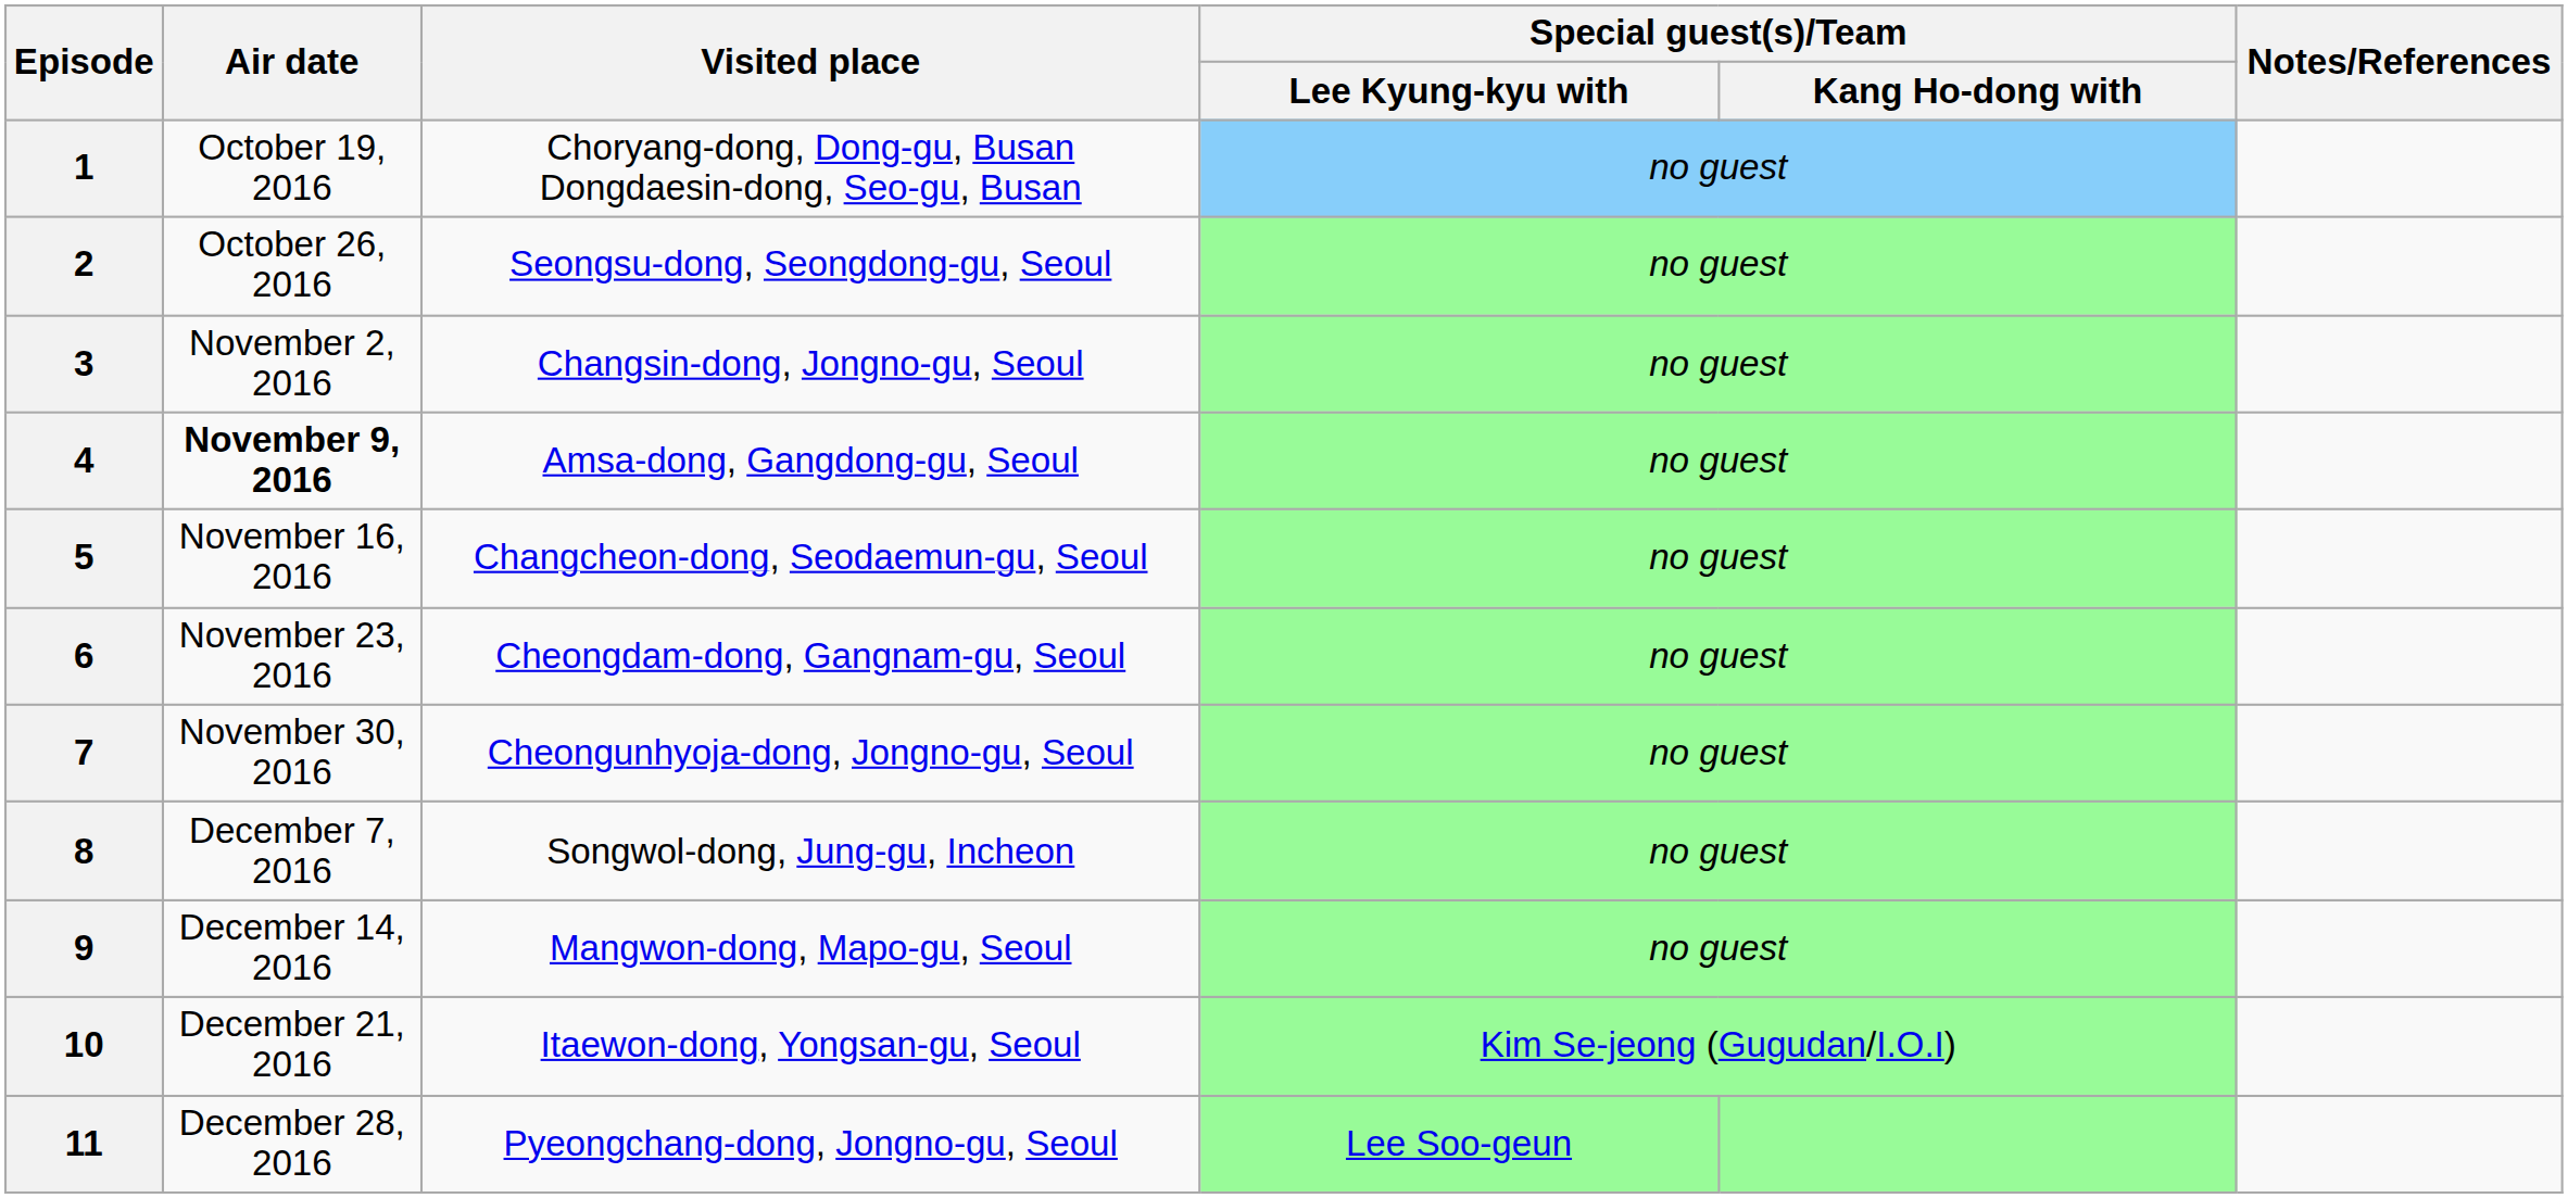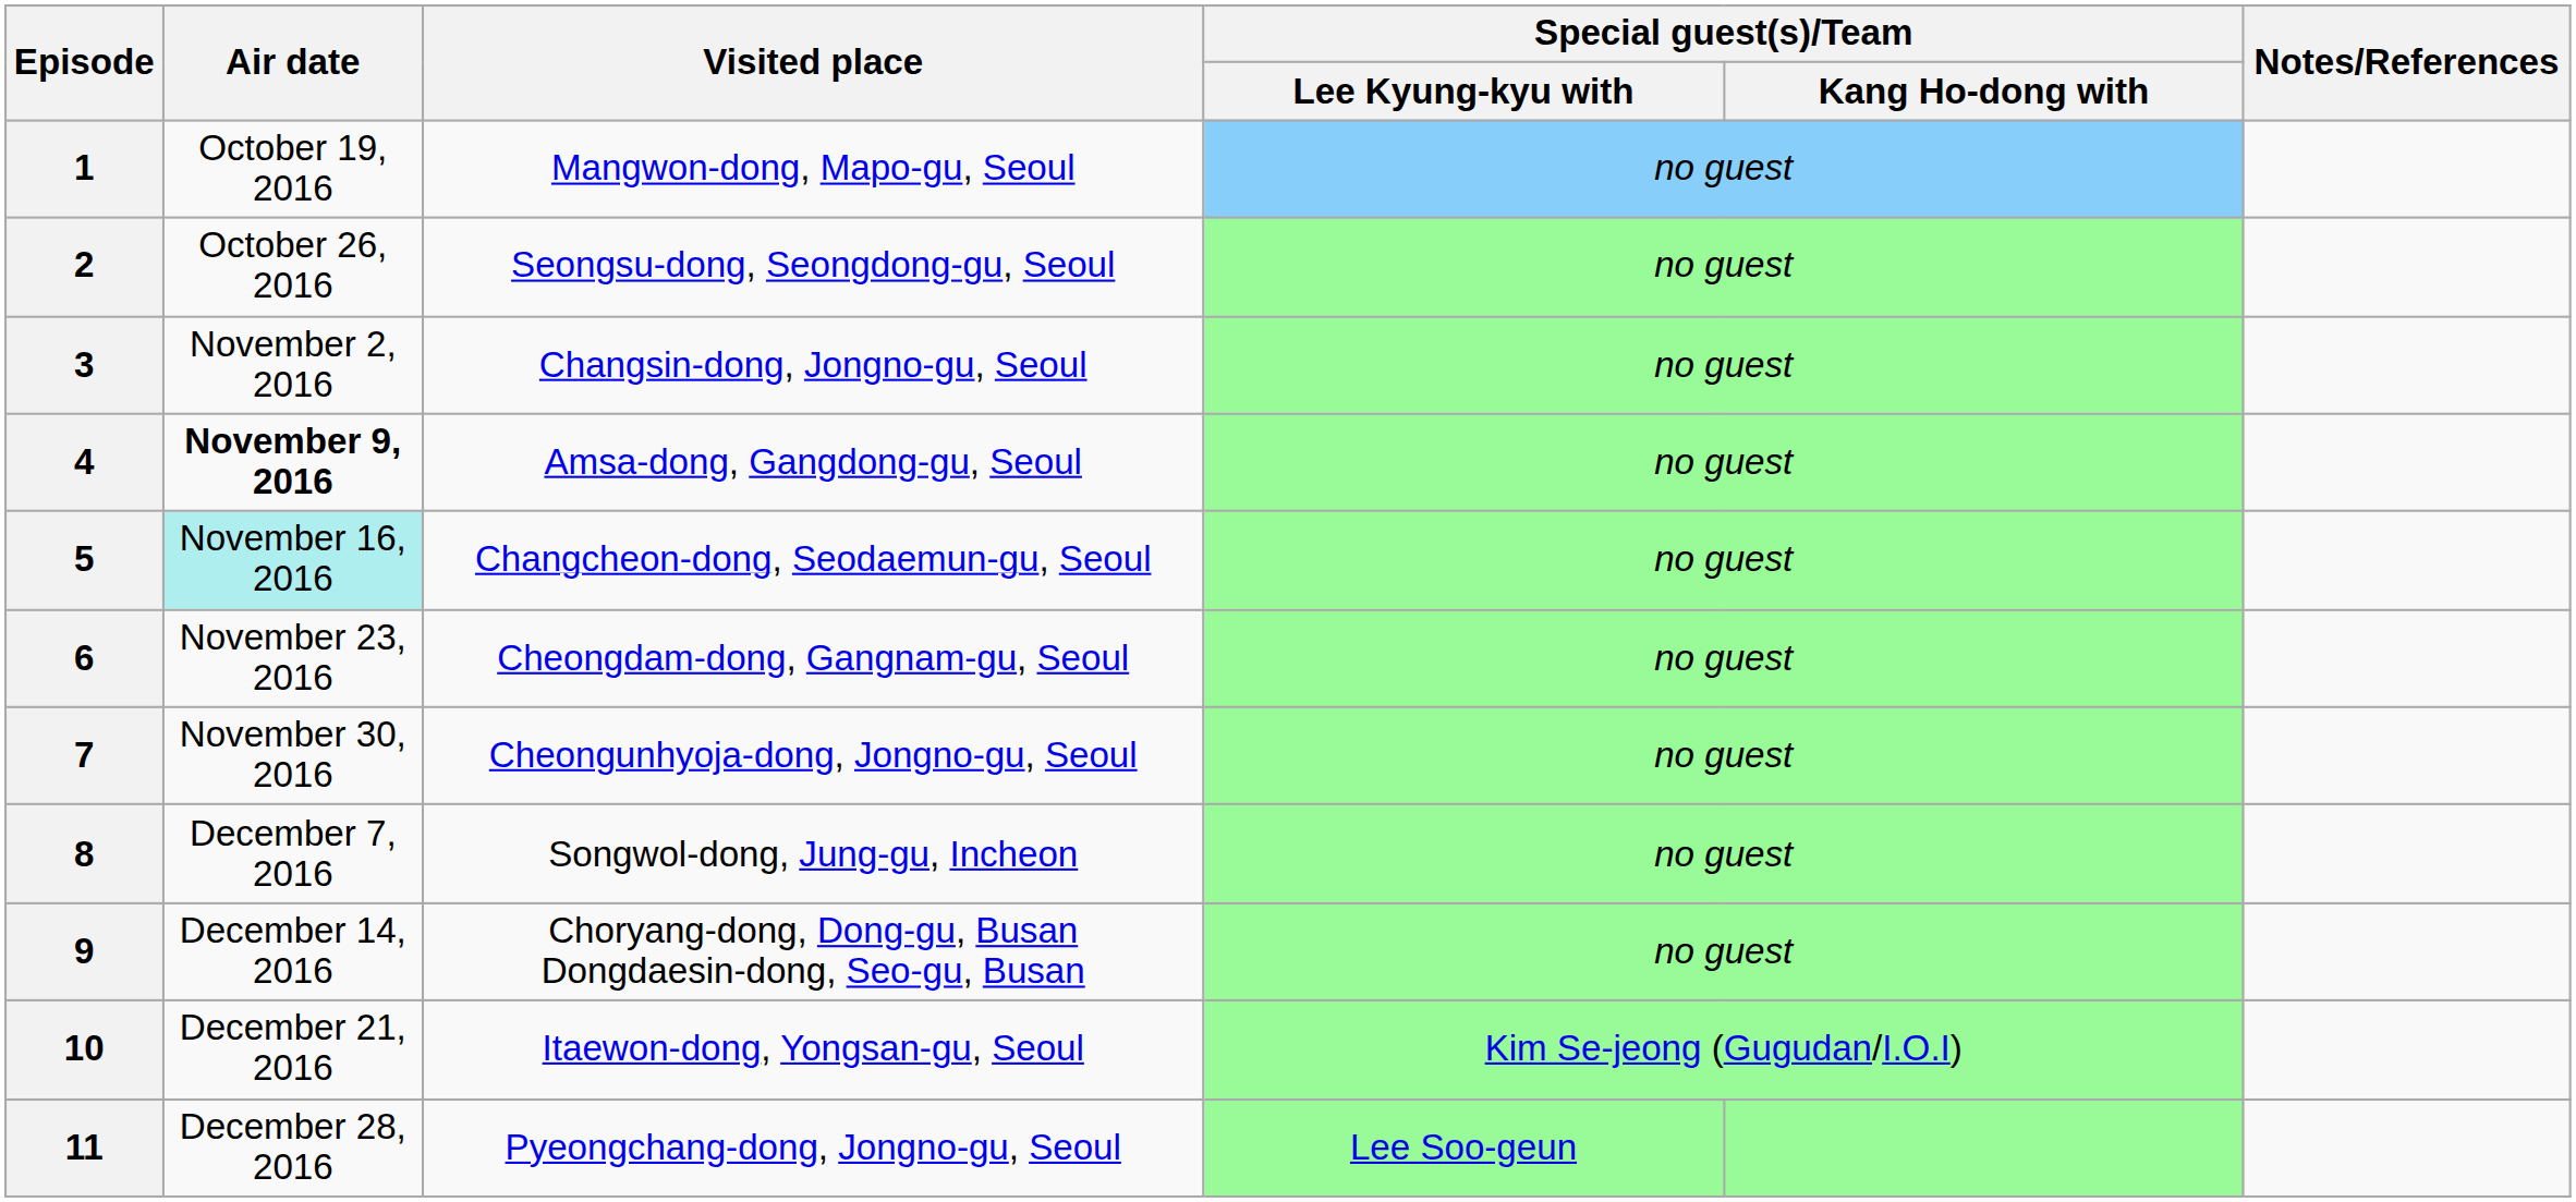1 | Visited place: Choryang-dong, Dong-gu, Busan Dongdaesin-dong, Seo-gu, Busan -> Mangwon-dong, Mapo-gu, Seoul
5 | Air date: no background -> paleturquoise background
9 | Visited place: Mangwon-dong, Mapo-gu, Seoul -> Choryang-dong, Dong-gu, Busan Dongdaesin-dong, Seo-gu, Busan
